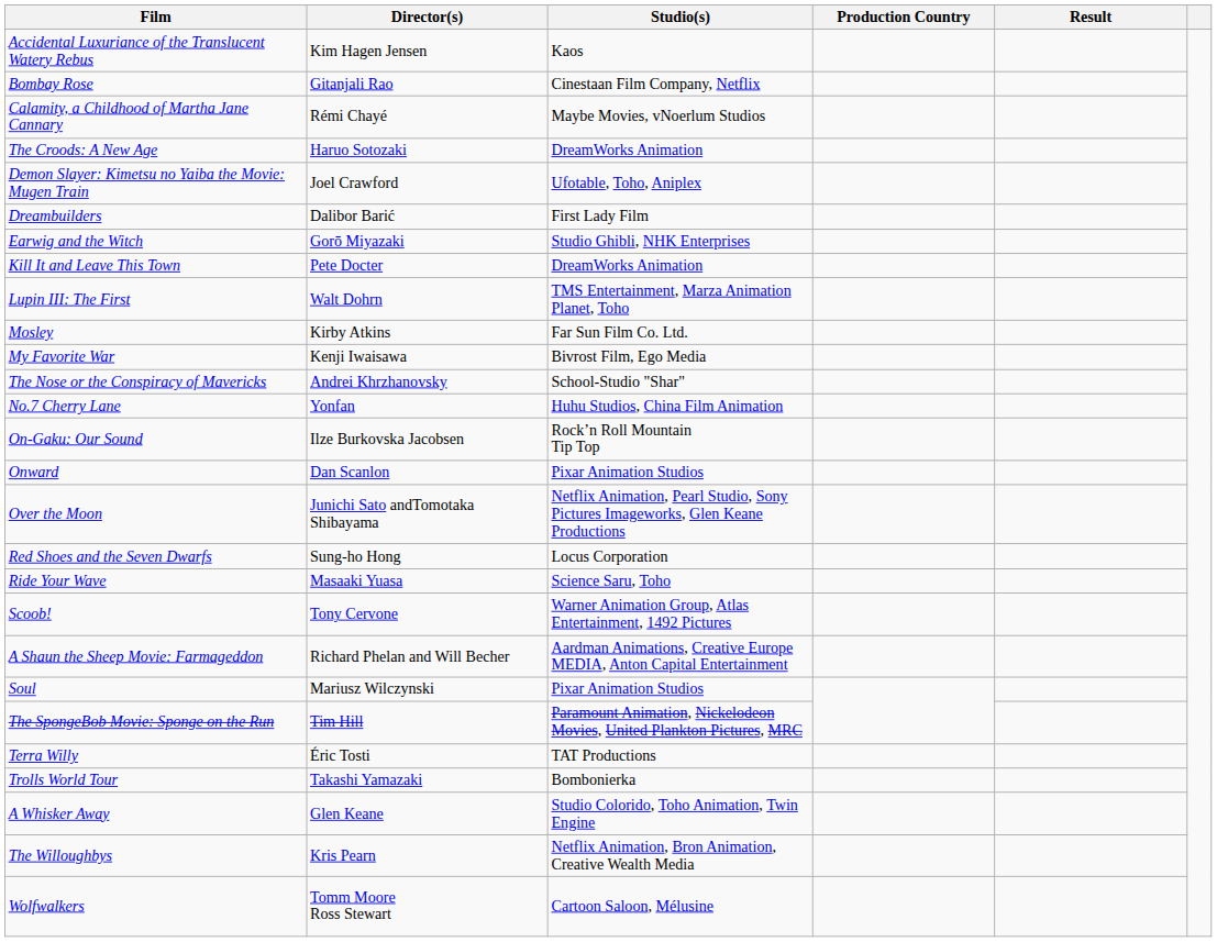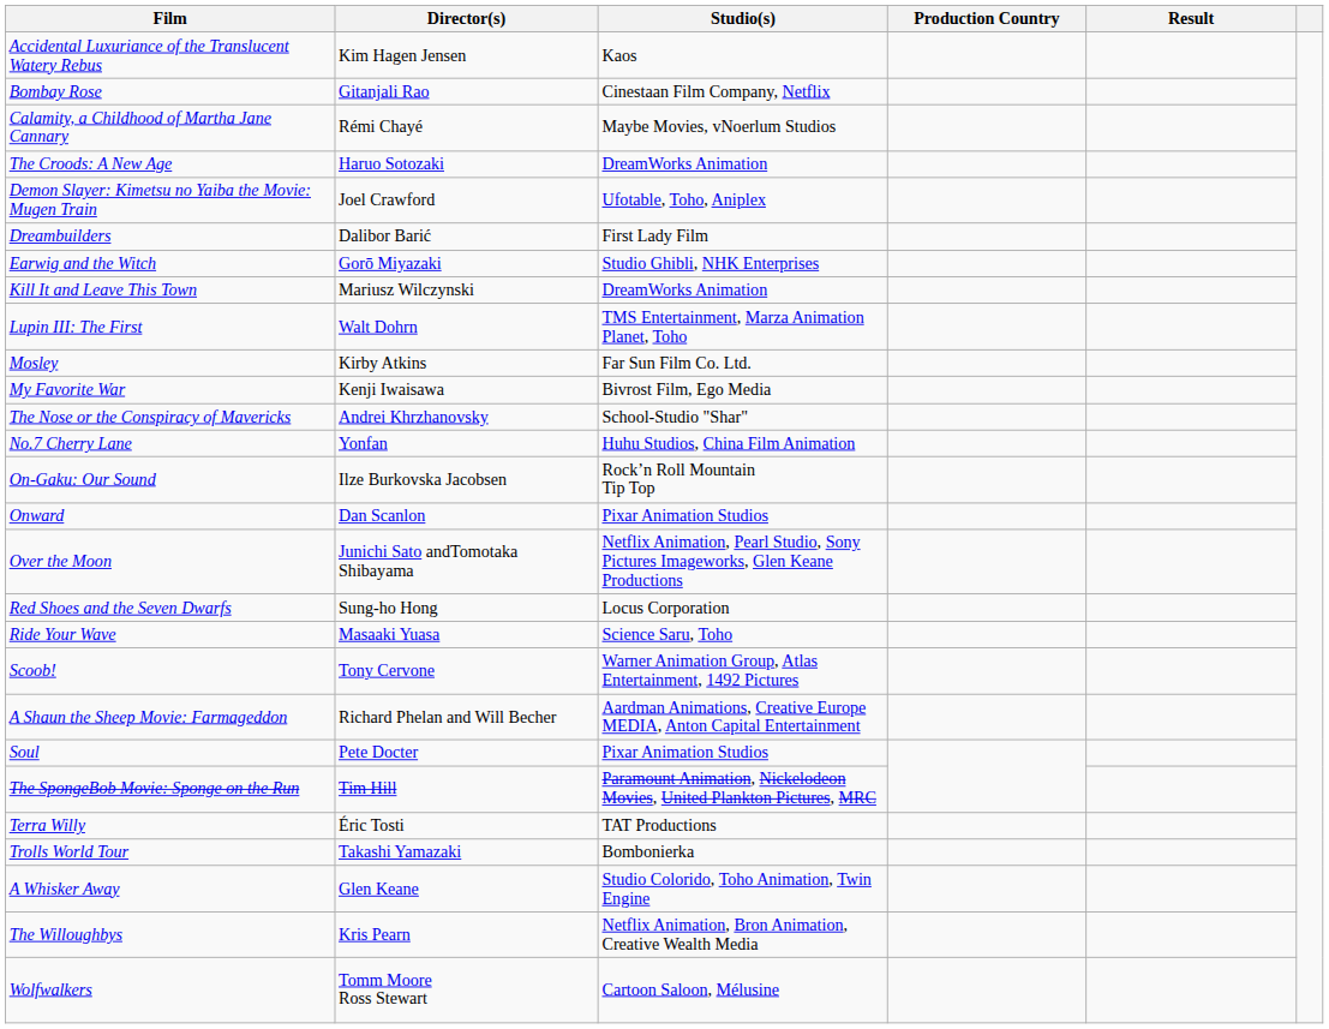Kill It and Leave This Town | Director(s): Pete Docter -> Mariusz Wilczynski
Soul | Director(s): Mariusz Wilczynski -> Pete Docter
